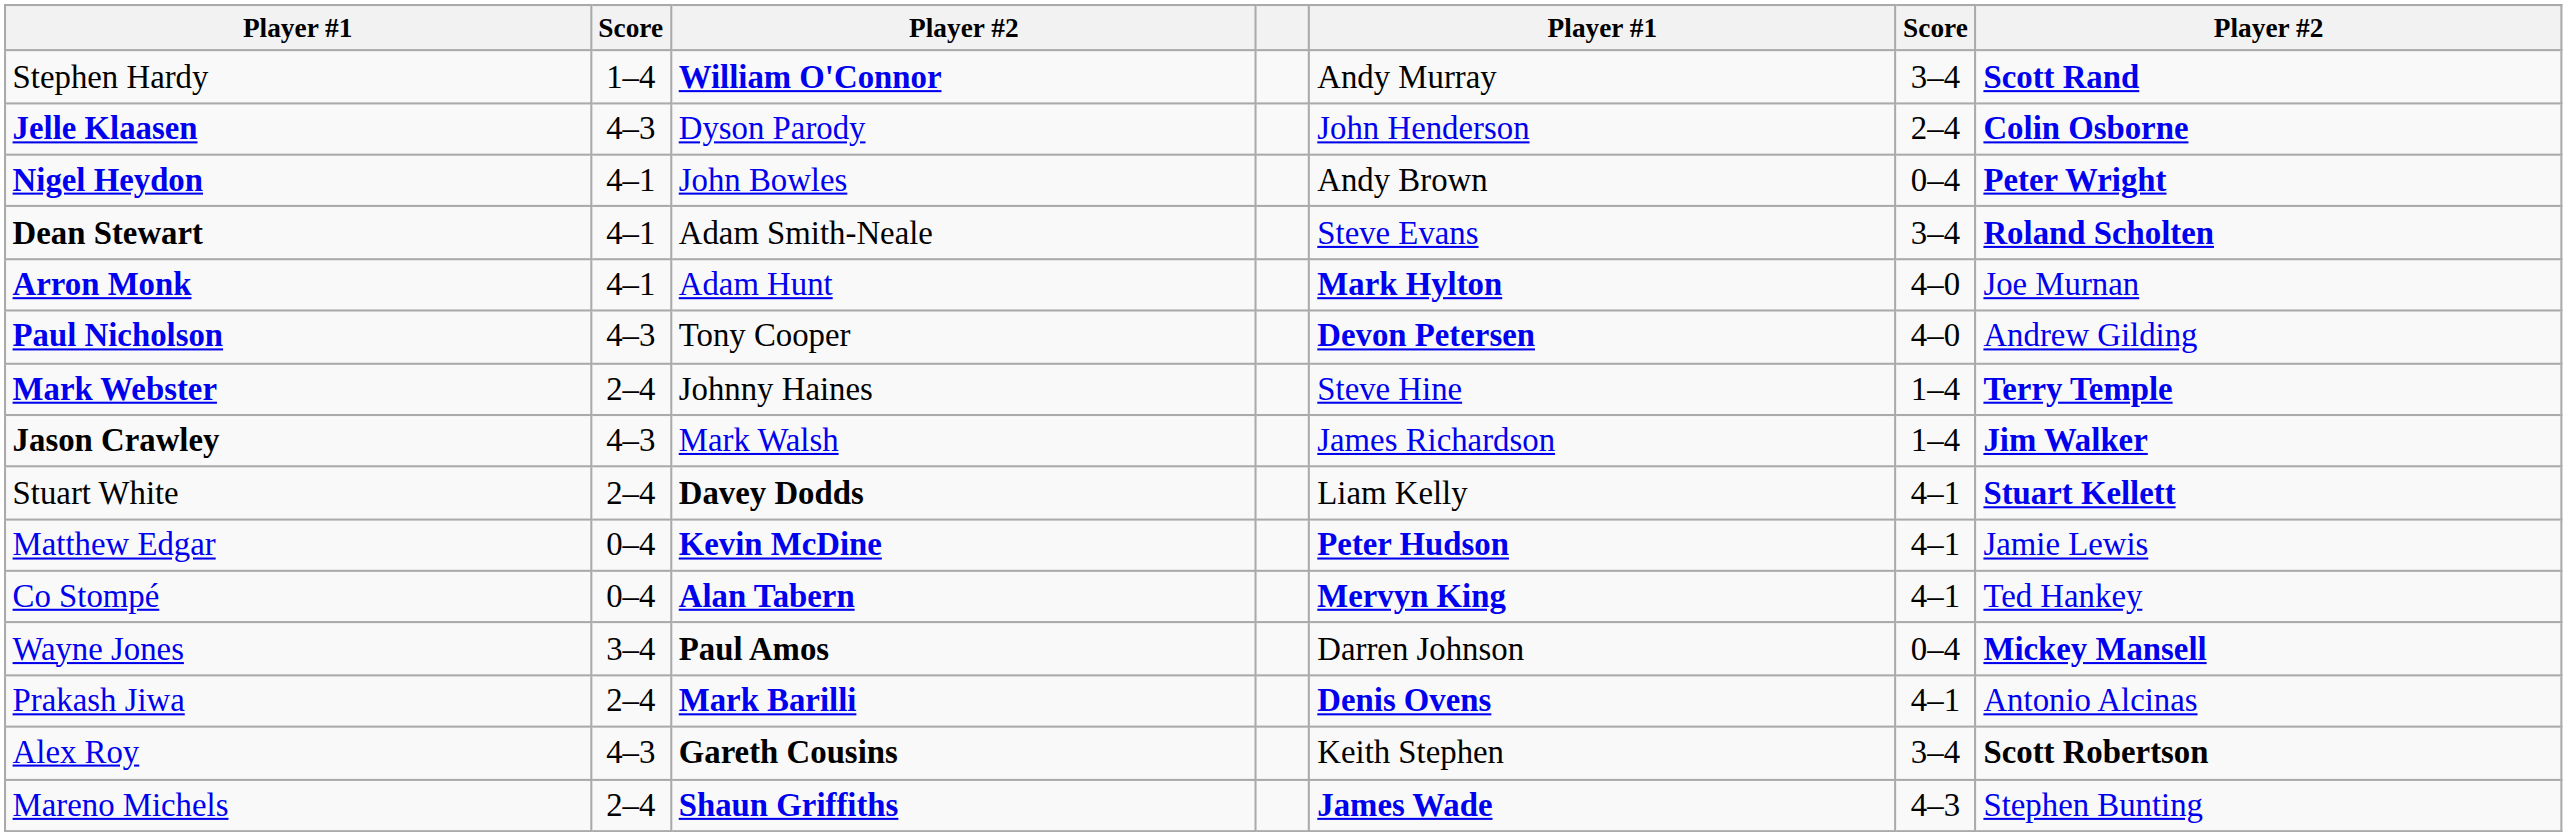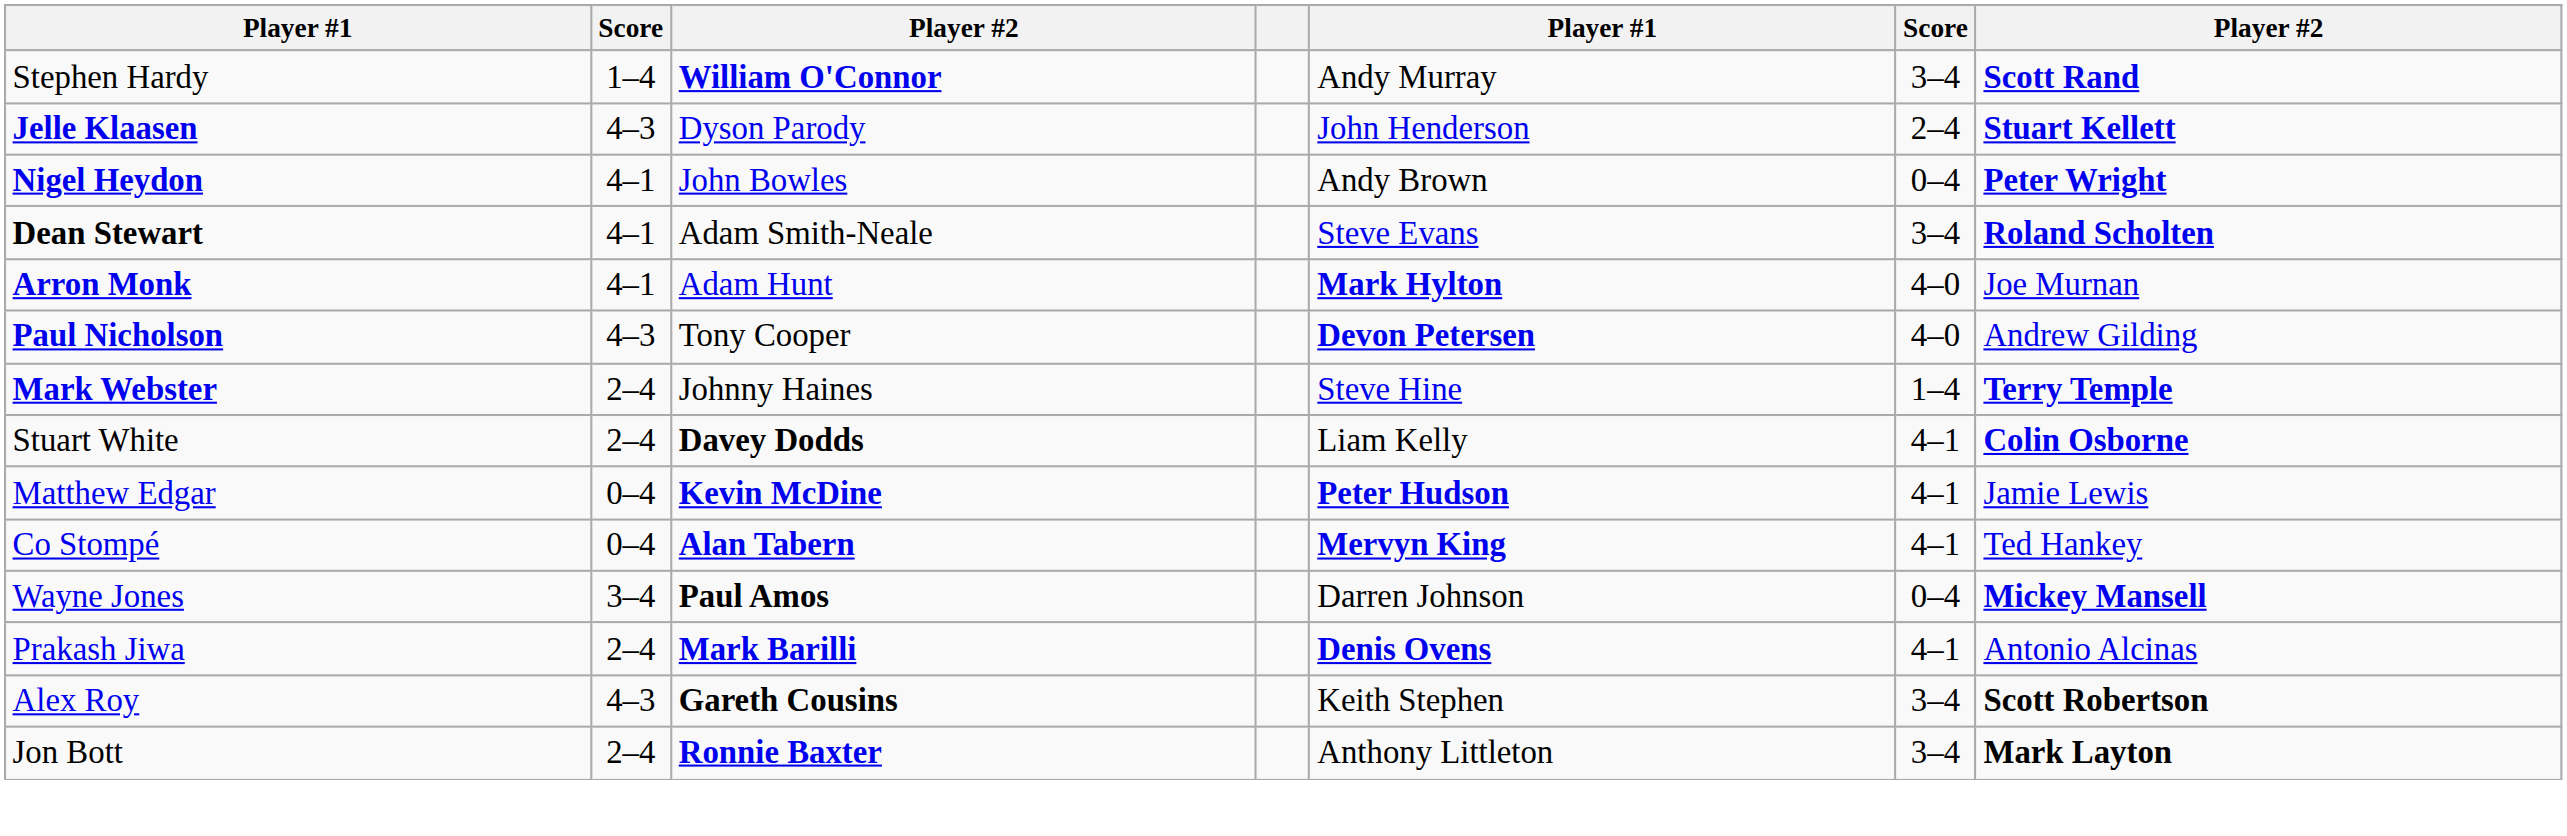Jelle Klaasen | column 7: Colin Osborne -> Stuart Kellett
- row: Jason Crawley | 4–3 | Mark Walsh | James Richardson | 1–4 | Jim Walker
Stuart White | column 7: Stuart Kellett -> Colin Osborne
- row: Mareno Michels | 2–4 | Shaun Griffiths | James Wade | 4–3 | Stephen Bunting
+ row: Jon Bott | 2–4 | Ronnie Baxter | Anthony Littleton | 3–4 | Mark Layton
